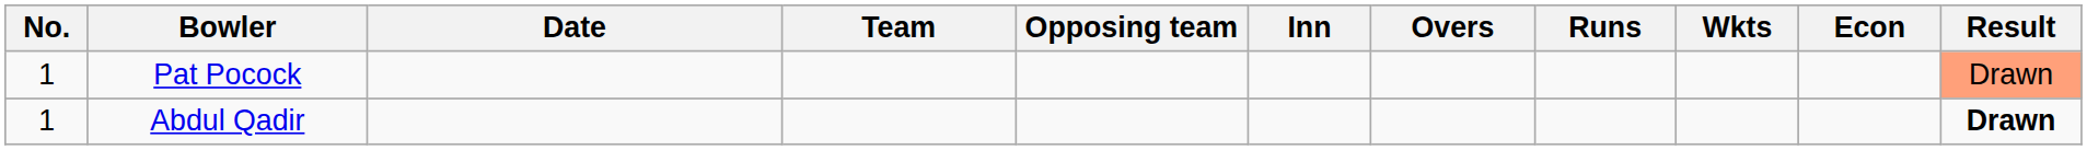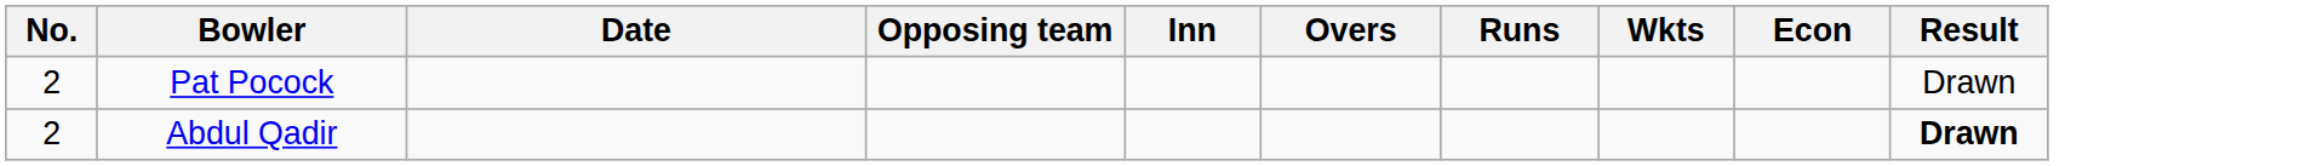- column: Team
Pat Pocock | No.: 1 -> 2
Pat Pocock | Result: lightsalmon background -> no background
Abdul Qadir | No.: 1 -> 2
